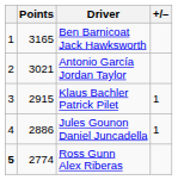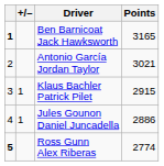columns swapped: +/– <-> Points
Ben Barnicoat Jack Hawksworth | column 1: normal -> bold
